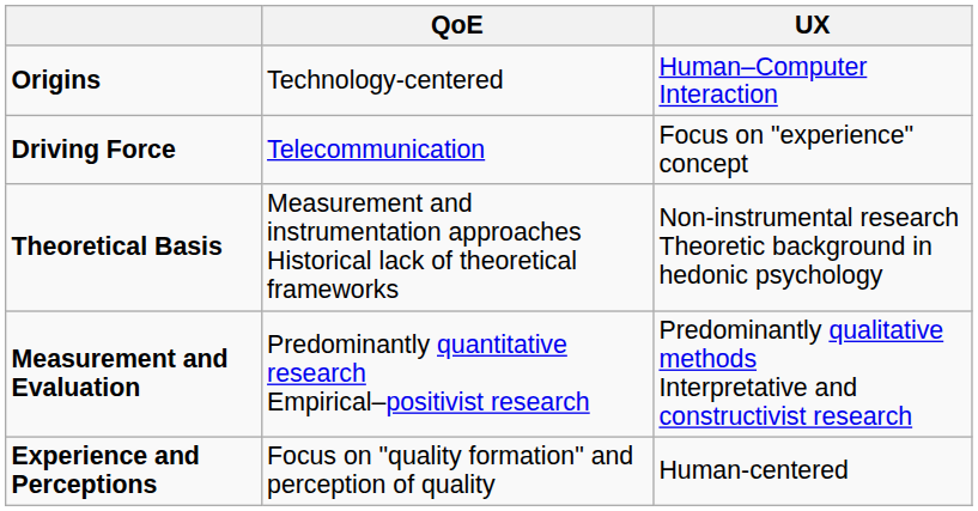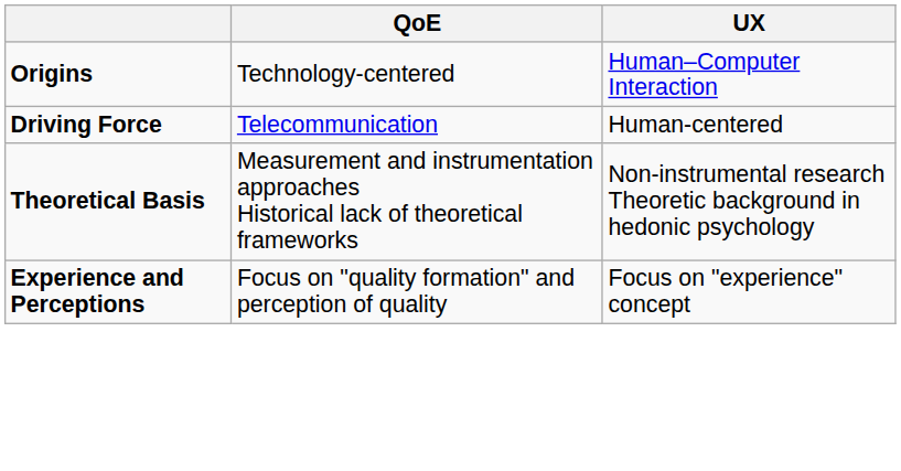Driving Force | UX: Focus on "experience" concept -> Human-centered
- row: Measurement and Evaluation | Predominantly quantitative research Empirical–positivist research | Predominantly qualitative methods Interpretative and constructivist research
Experience and Perceptions | UX: Human-centered -> Focus on "experience" concept
